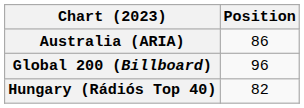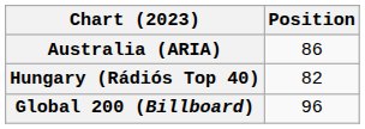rows swapped: Hungary (Rádiós Top 40) <-> Global 200 (Billboard)
